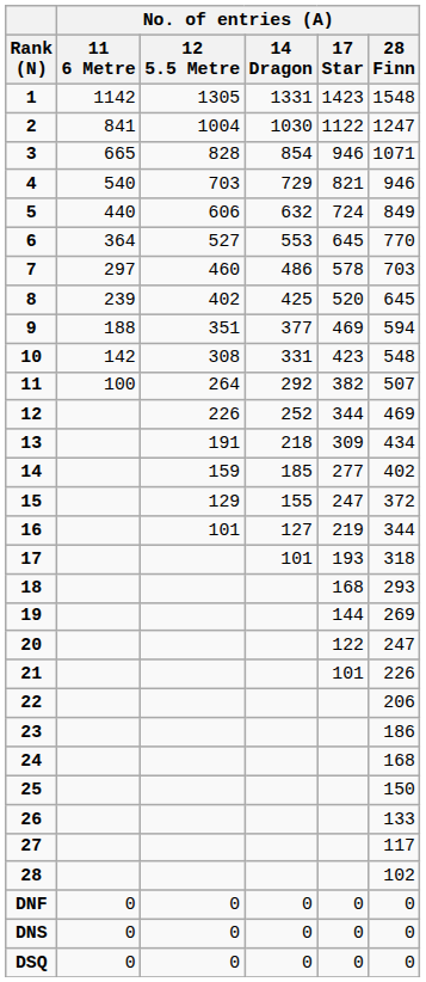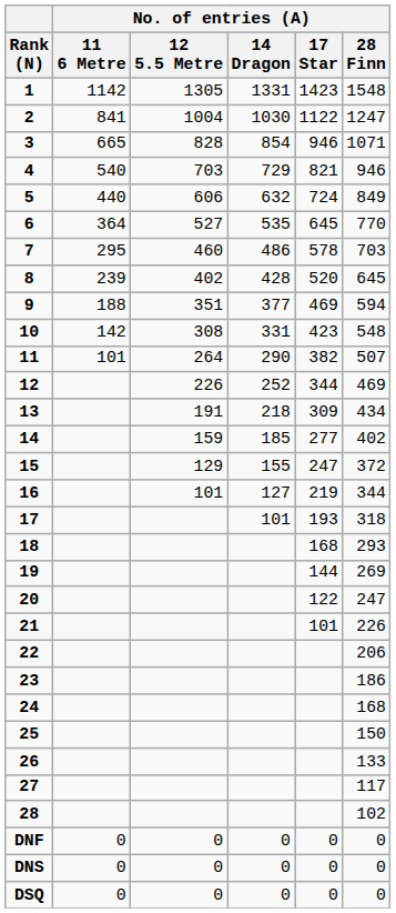6 | No. of entries (A) / 14 Dragon: 553 -> 535
7 | No. of entries (A) / 11 6 Metre: 297 -> 295
8 | No. of entries (A) / 14 Dragon: 425 -> 428
11 | No. of entries (A) / 11 6 Metre: 100 -> 101
11 | No. of entries (A) / 14 Dragon: 292 -> 290
